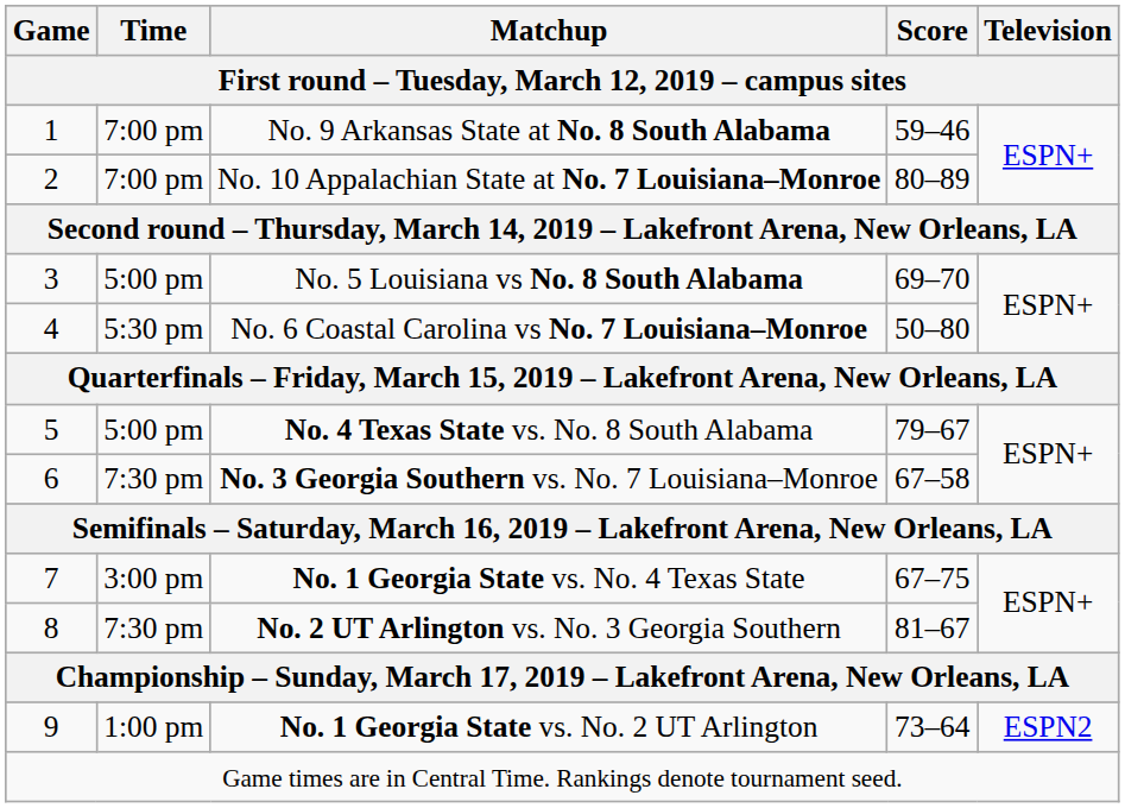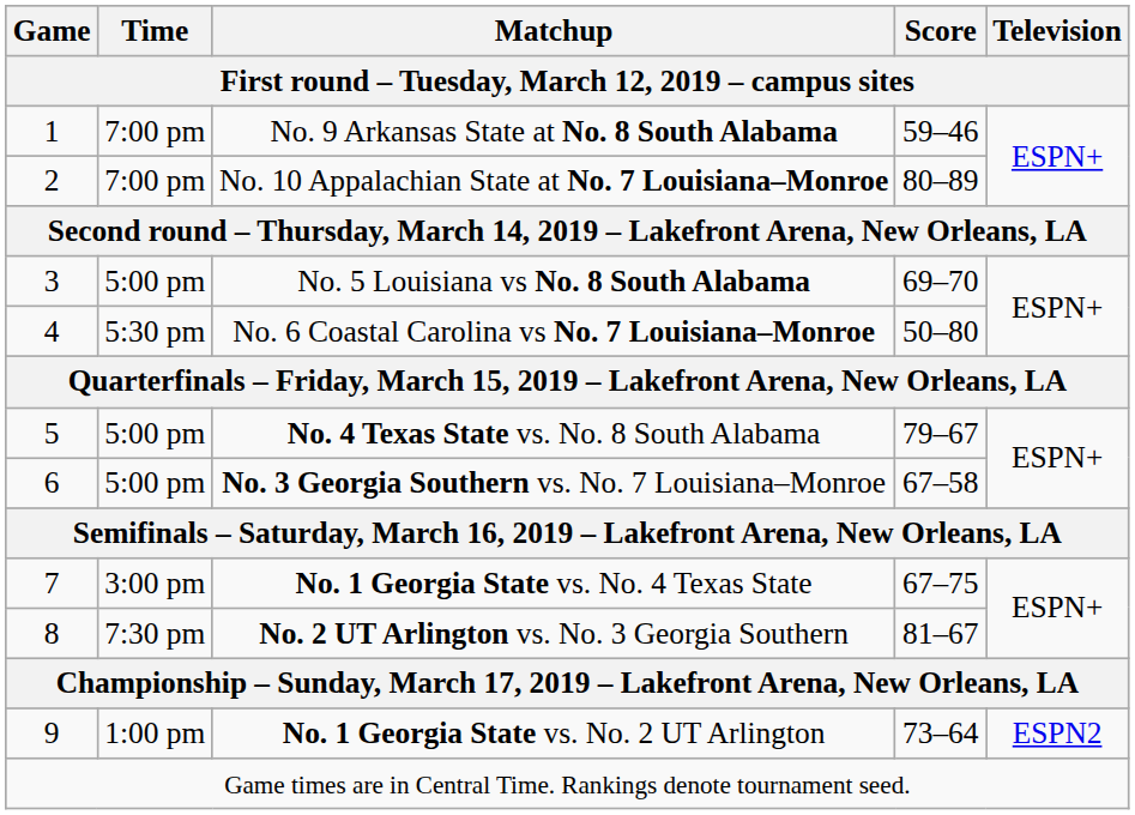No. 3 Georgia Southern vs. No. 7 Louisiana–Monroe | Time: 7:30 pm -> 5:00 pm
